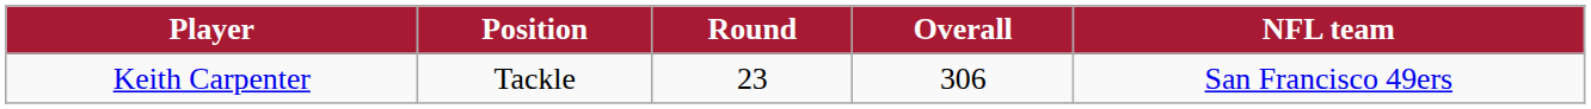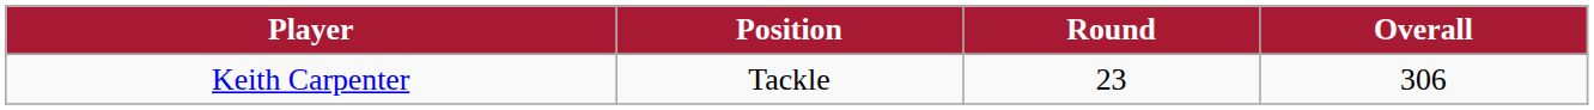- column: NFL team | San Francisco 49ers
